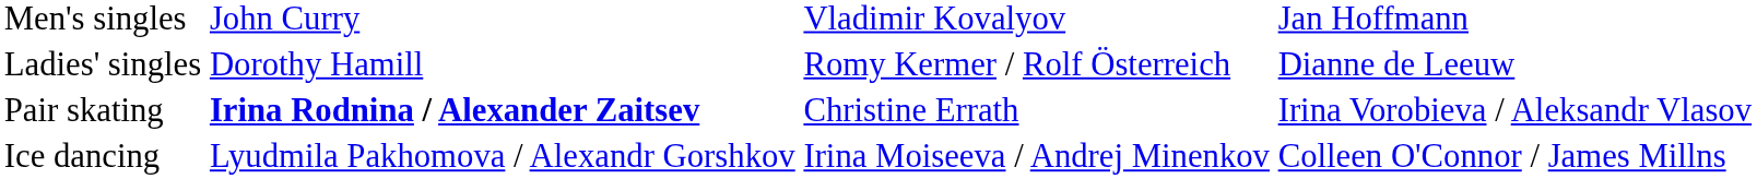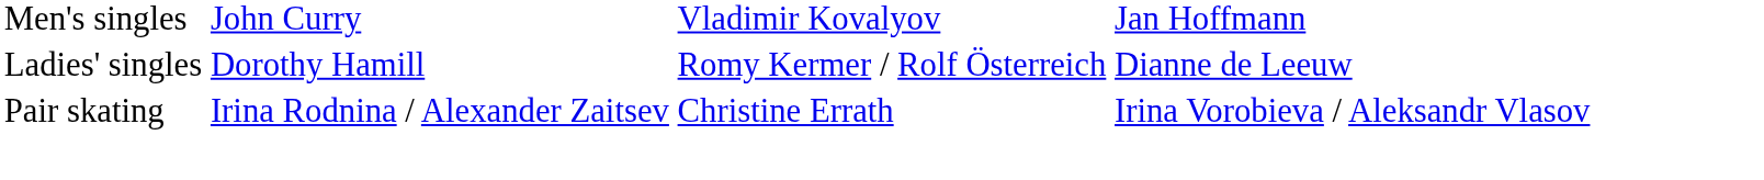Pair skating | column 2: bold -> normal
- row: Ice dancing | Lyudmila Pakhomova / Alexandr Gorshkov | Irina Moiseeva / Andrej Minenkov | Colleen O'Connor / James Millns
